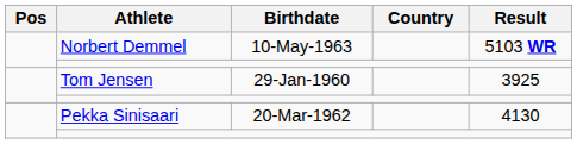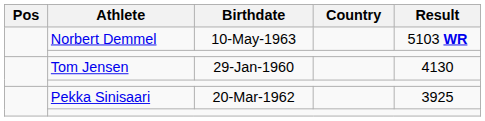Tom Jensen | Result: 3925 -> 4130
Pekka Sinisaari | Result: 4130 -> 3925
